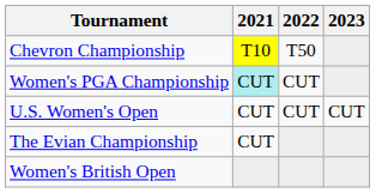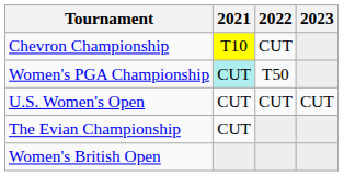Chevron Championship | 2022: T50 -> CUT
Women's PGA Championship | 2022: CUT -> T50
